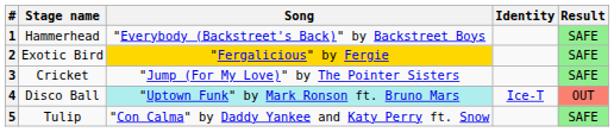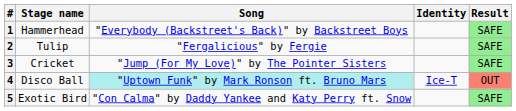2 | Stage name: Exotic Bird -> Tulip
2 | Song: gold background -> no background
5 | Stage name: Tulip -> Exotic Bird
